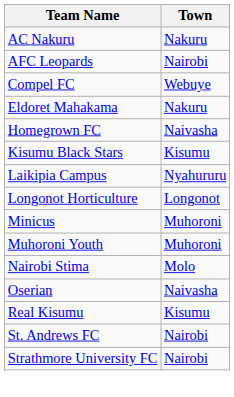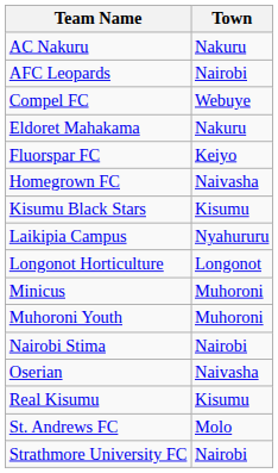+ row: Fluorspar FC | Keiyo
Nairobi Stima | Town: Molo -> Nairobi
St. Andrews FC | Town: Nairobi -> Molo
